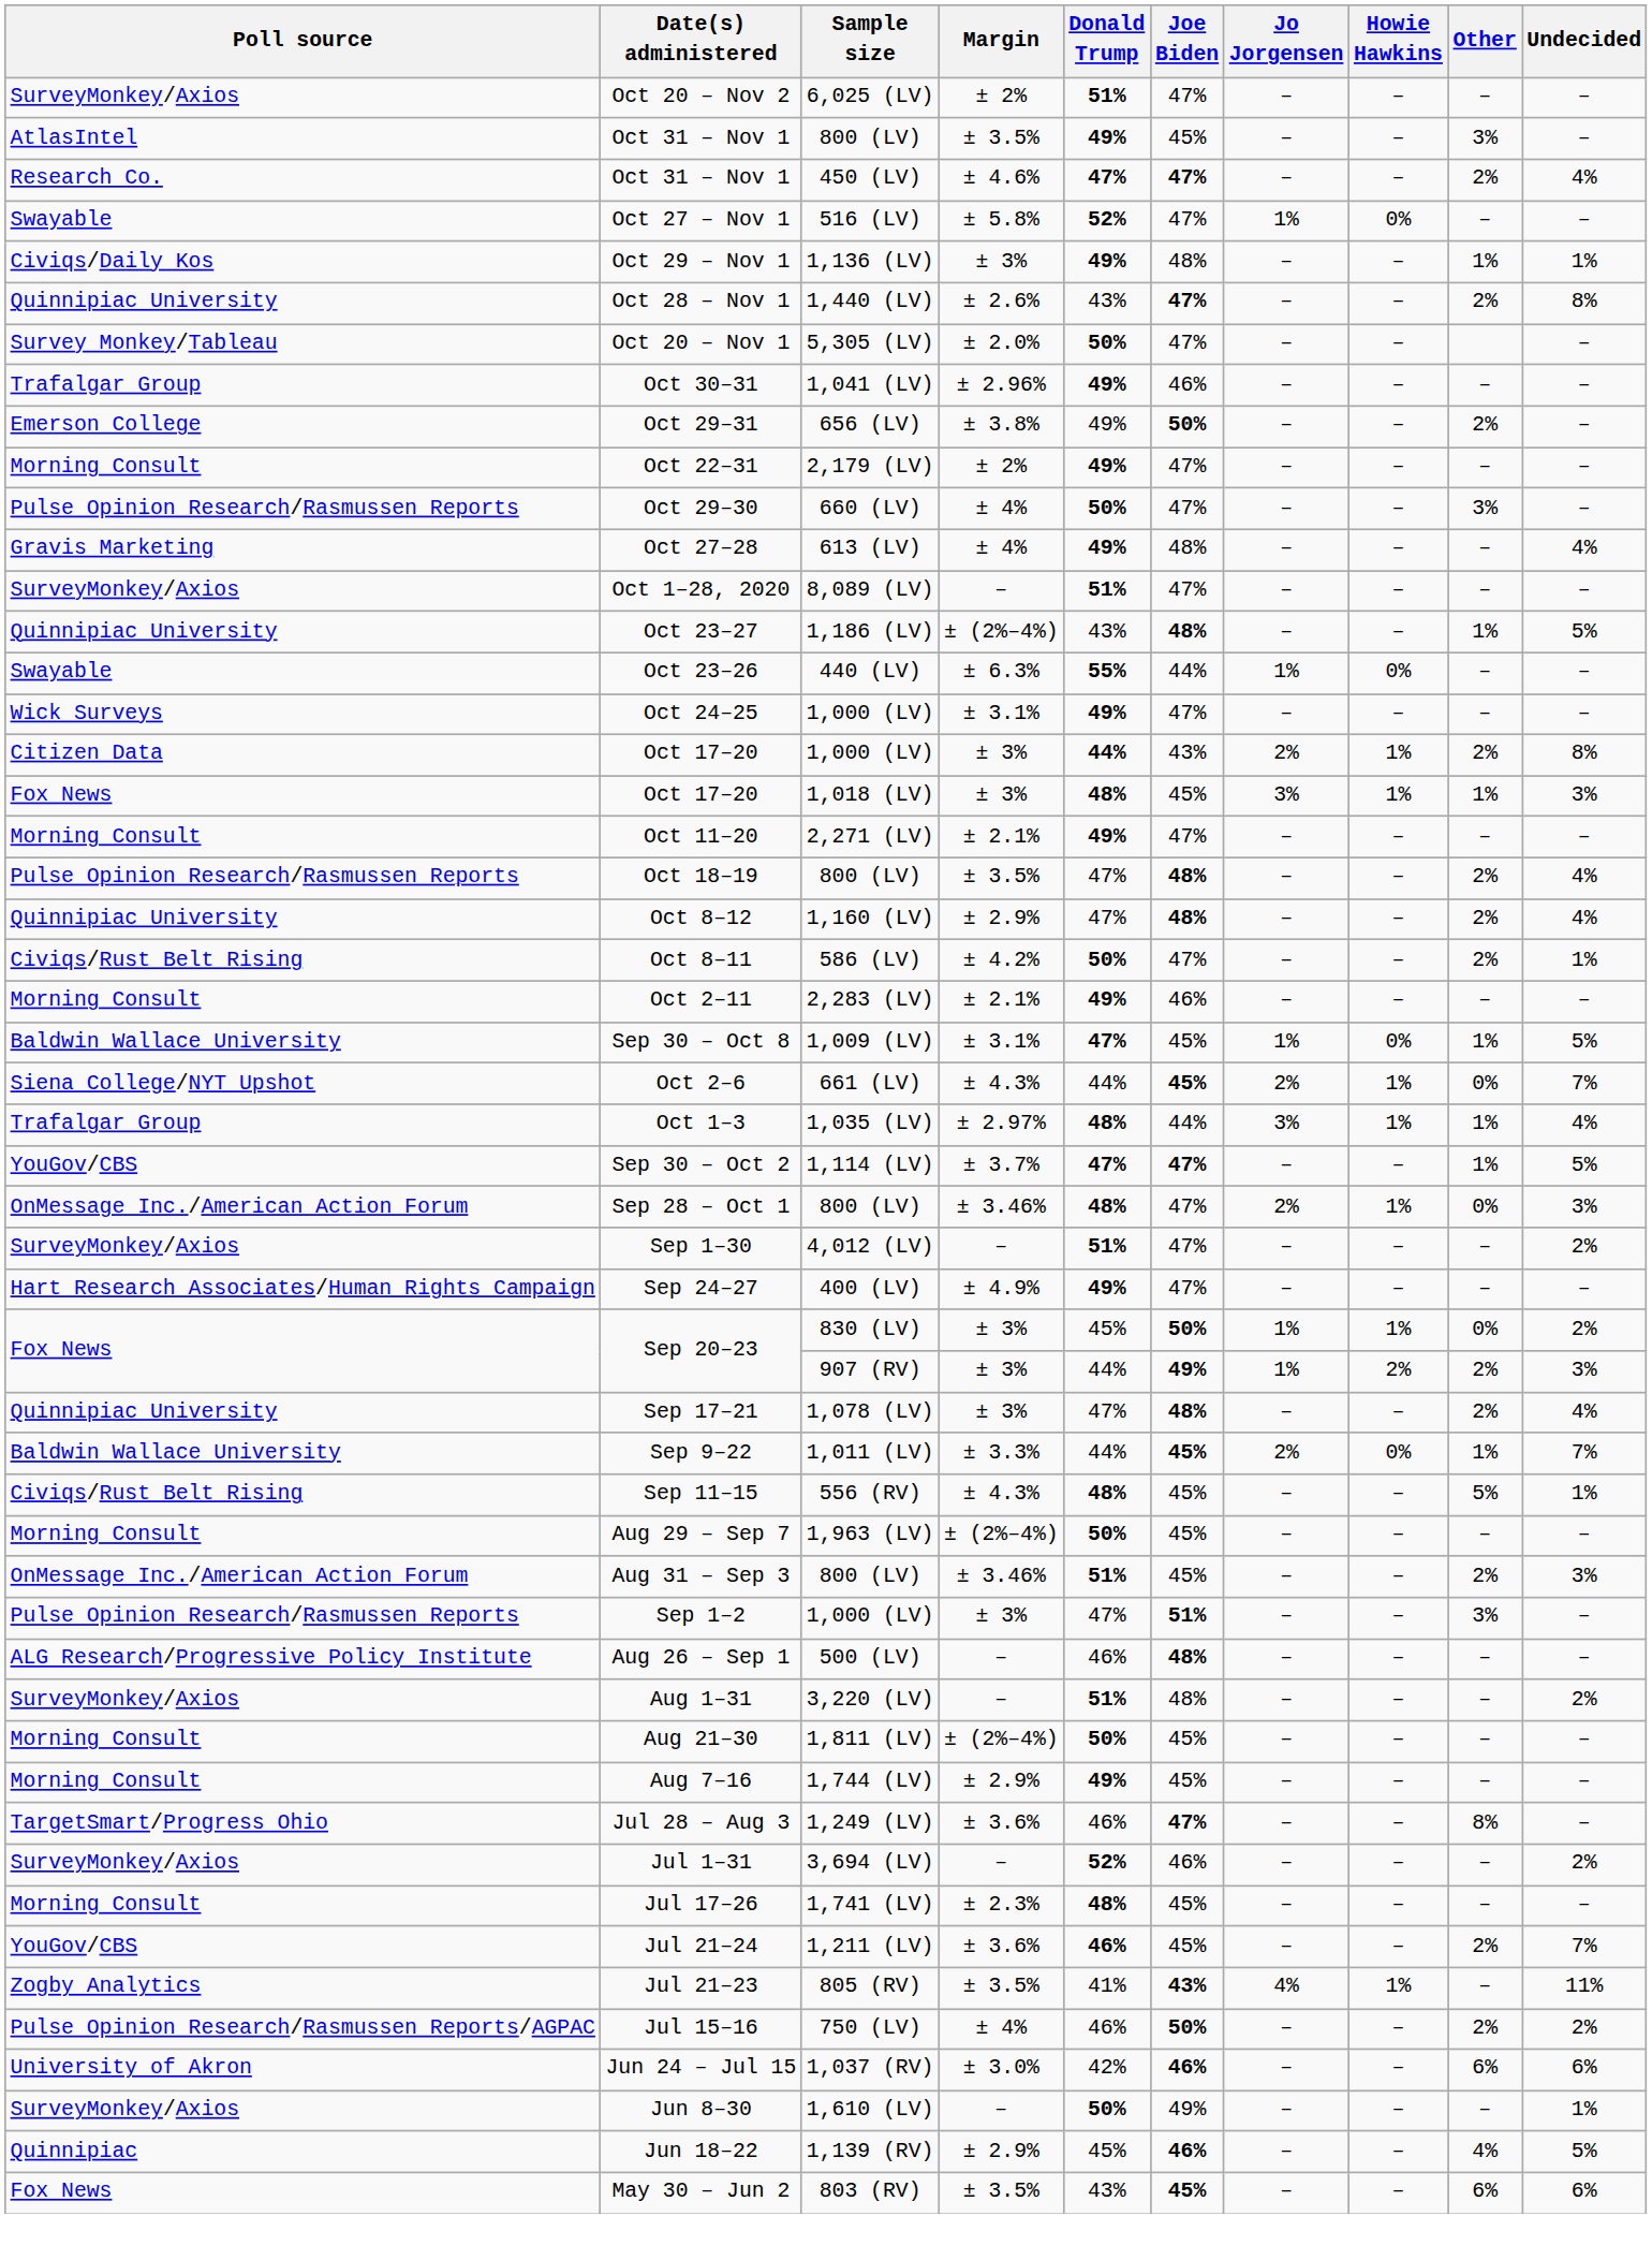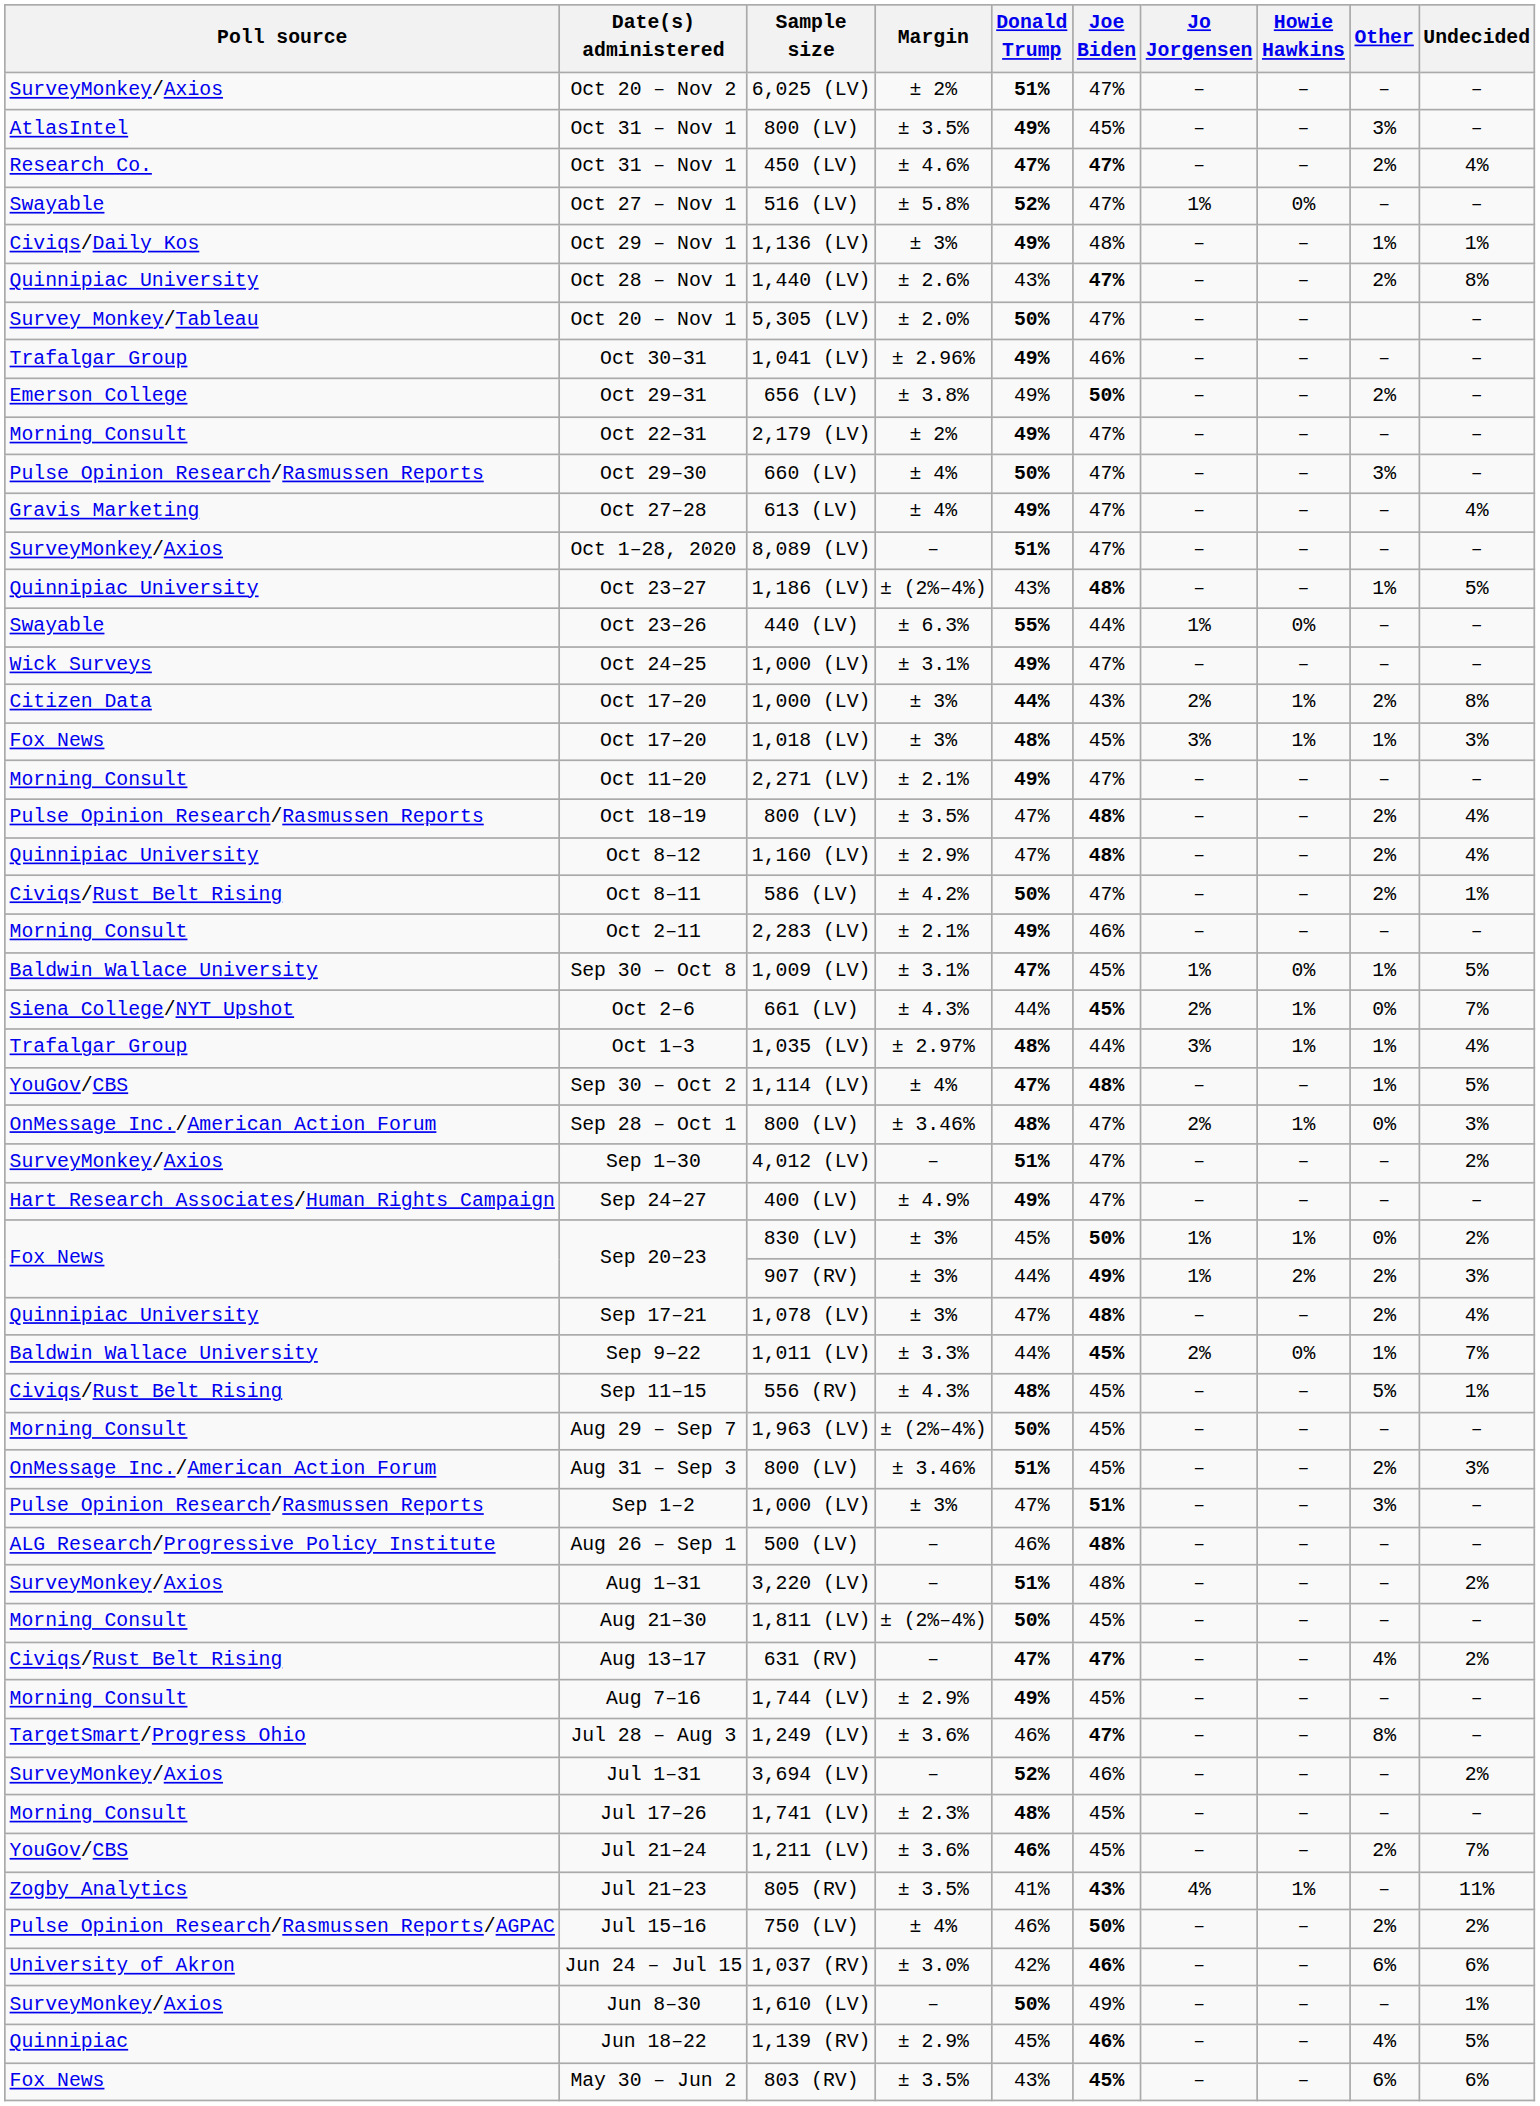Oct 27–28 | Joe Biden: 48% -> 47%
Sep 30 – Oct 2 | Margin: ± 3.7% -> ± 4%
Sep 30 – Oct 2 | Joe Biden: 47% -> 48%
+ row: Civiqs/Rust Belt Rising | Aug 13–17 | 631 (RV) | – | 47% | 47% | – | – | 4% | 2%
